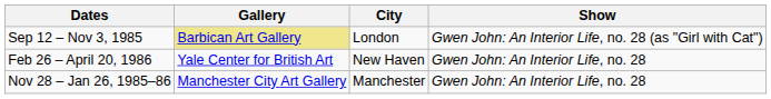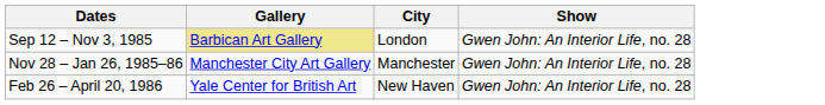Sep 12 – Nov 3, 1985 | Show: Gwen John: An Interior Life, no. 28 (as "Girl with Cat") -> Gwen John: An Interior Life, no. 28
rows swapped: Nov 28 – Jan 26, 1985–86 <-> Feb 26 – April 20, 1986
